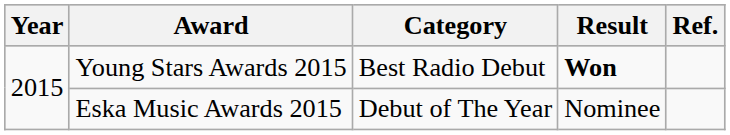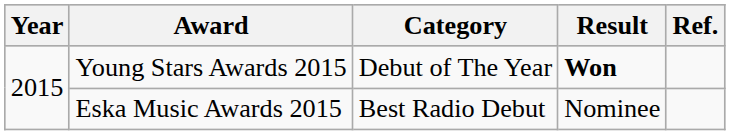Young Stars Awards 2015 | Category: Best Radio Debut -> Debut of The Year
Eska Music Awards 2015 | Category: Debut of The Year -> Best Radio Debut
